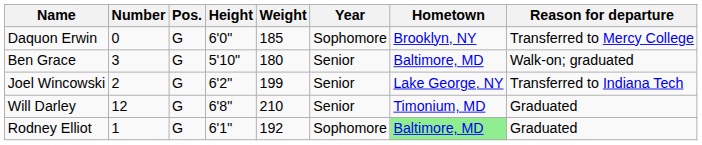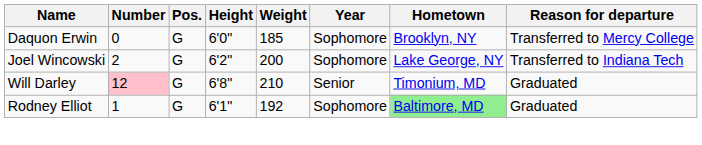- row: Ben Grace | 3 | G | 5'10" | 180 | Senior | Baltimore, MD | Walk-on; graduated
Joel Wincowski | Weight: 199 -> 200
Joel Wincowski | Year: Senior -> Sophomore
Will Darley | Number: no background -> pink background
